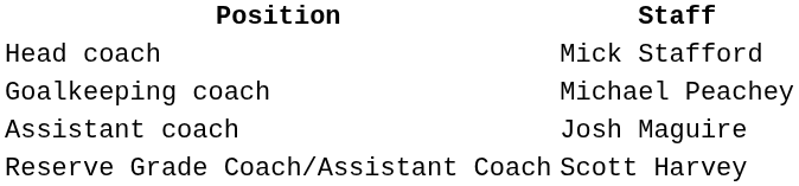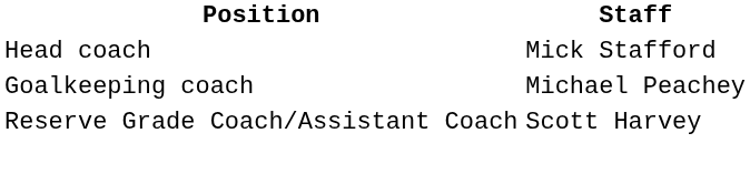- row: Assistant coach | Josh Maguire
